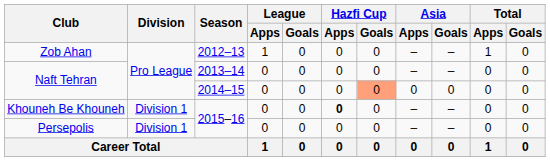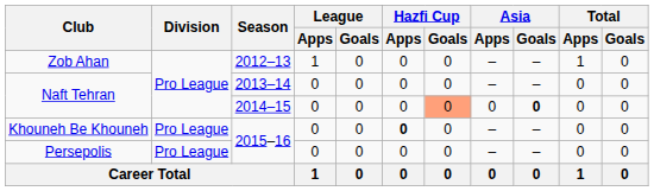Naft Tehran / 2014–15 | Asia / Goals: normal -> bold
Khouneh Be Khouneh | Division: Division 1 -> Pro League
Persepolis | Division: Division 1 -> Pro League
